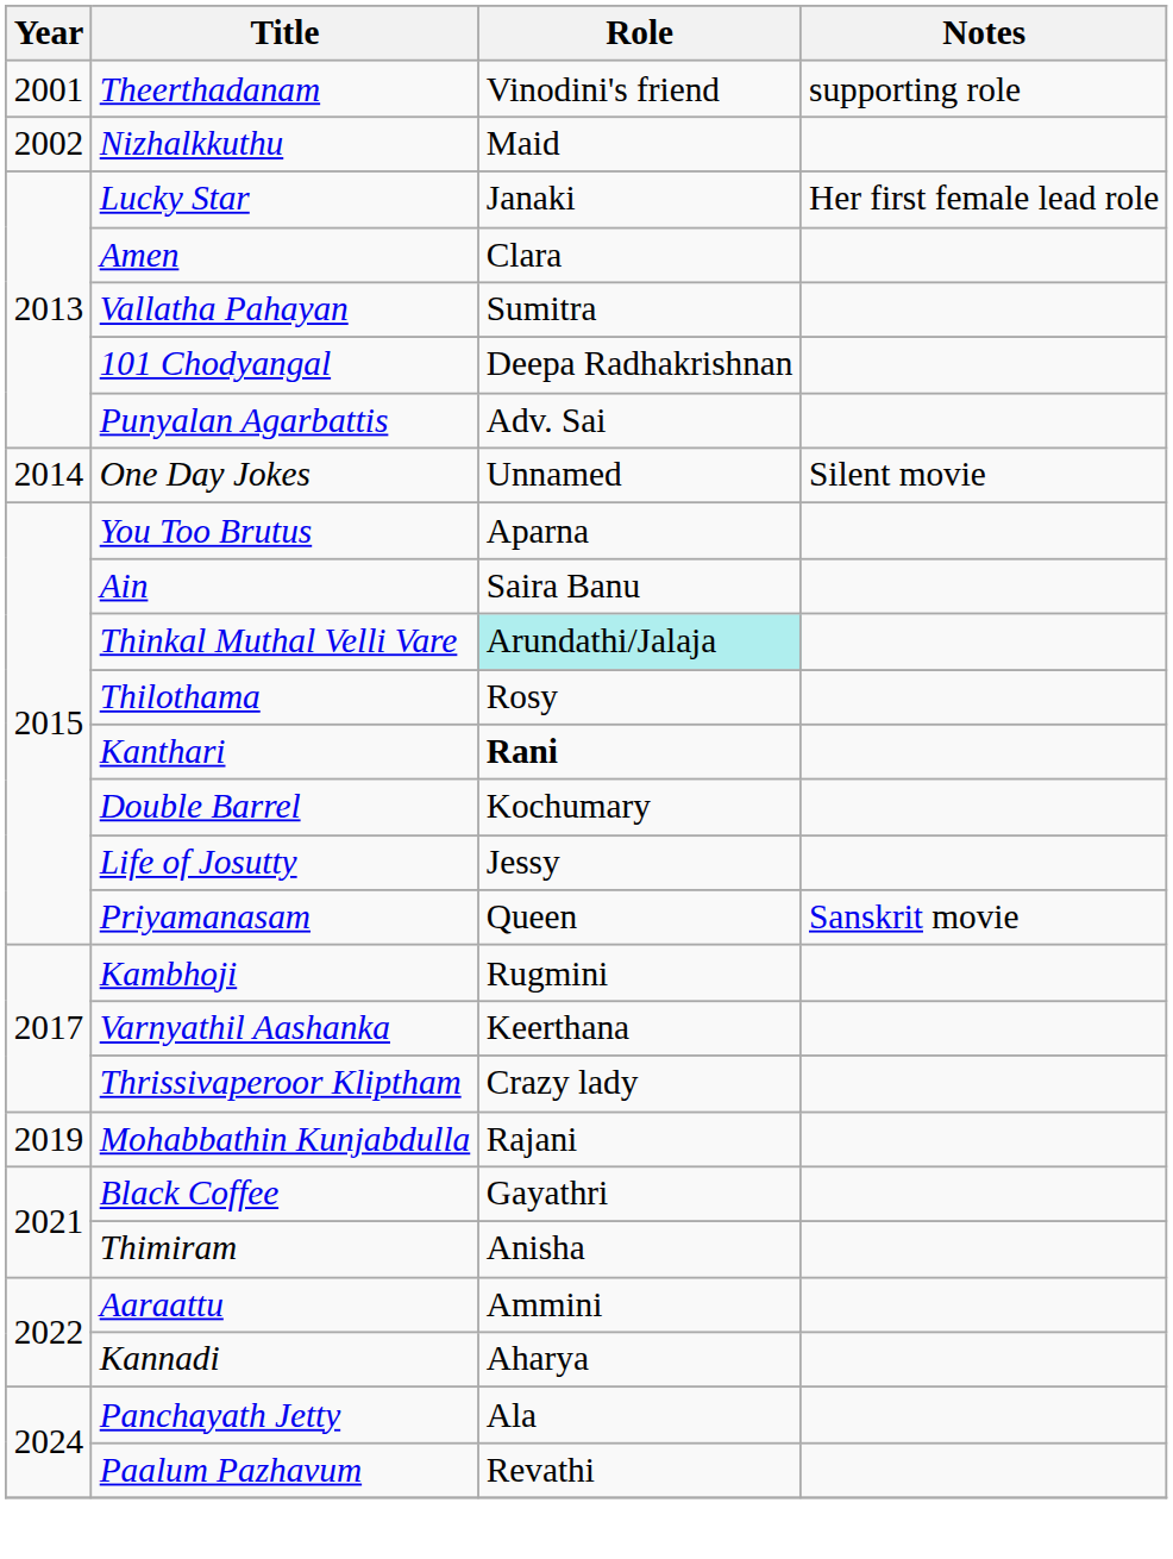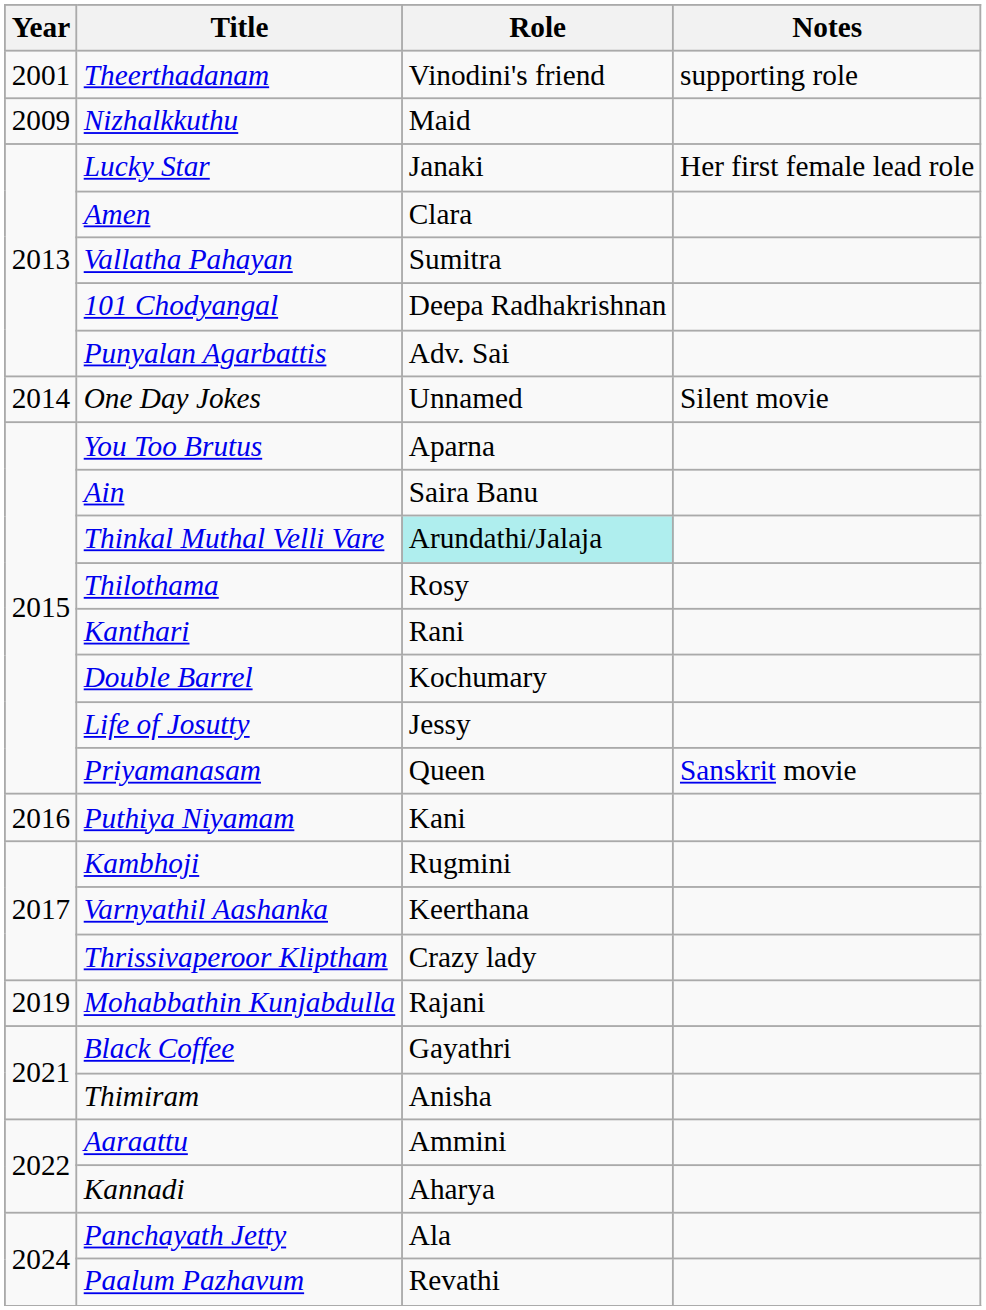Nizhalkkuthu | Year: 2002 -> 2009
Kanthari | Role: bold -> normal
+ row: 2016 | Puthiya Niyamam | Kani
